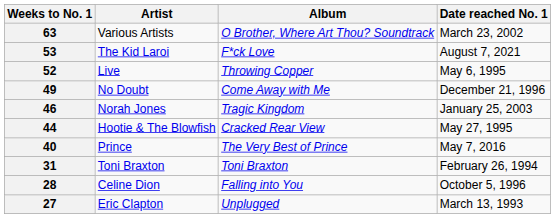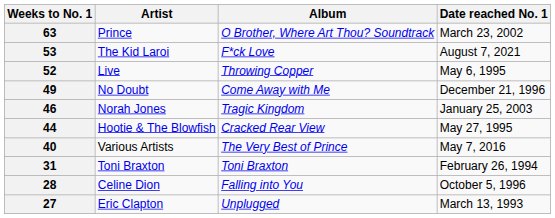63 | Artist: Various Artists -> Prince
40 | Artist: Prince -> Various Artists
